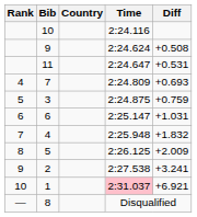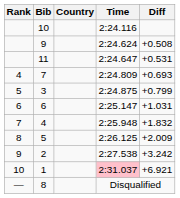3 | Diff: +0.759 -> +0.799
2 | Diff: +3.241 -> +3.242
